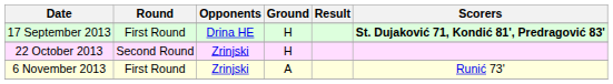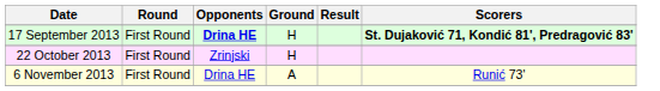17 September 2013 | Opponents: normal -> bold
22 October 2013 | Round: Second Round -> First Round
6 November 2013 | Opponents: Zrinjski -> Drina HE
